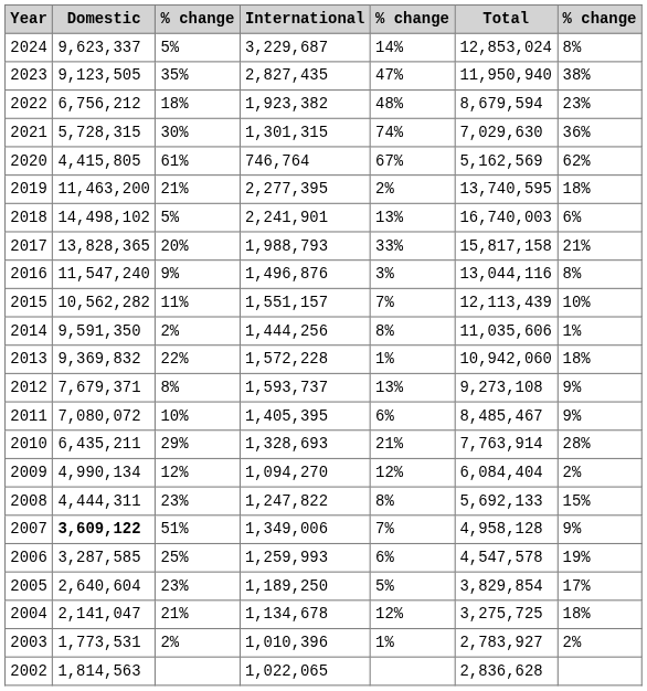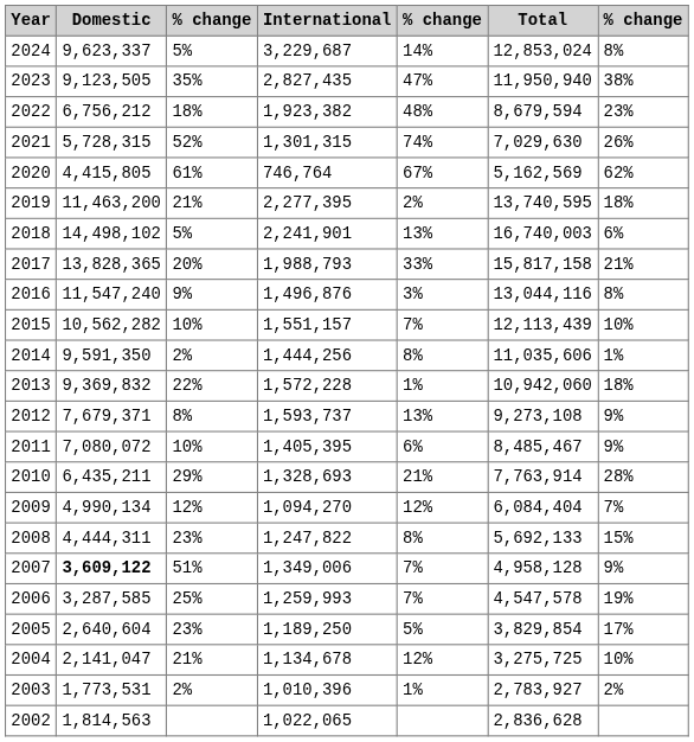2021 | column 3: 30% -> 52%
2021 | column 7: 36% -> 26%
2015 | column 3: 11% -> 10%
2009 | column 7: 2% -> 7%
2006 | column 5: 6% -> 7%
2004 | column 7: 18% -> 10%
